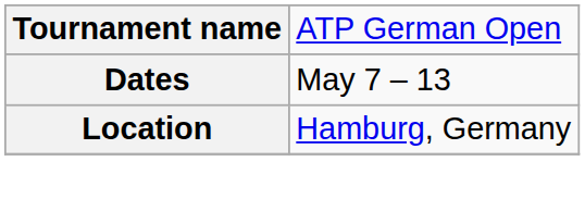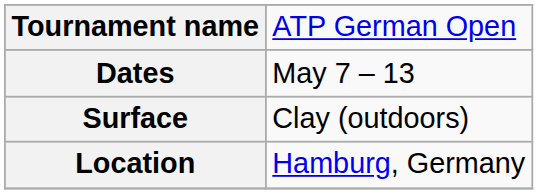+ row: Surface | Clay (outdoors)
